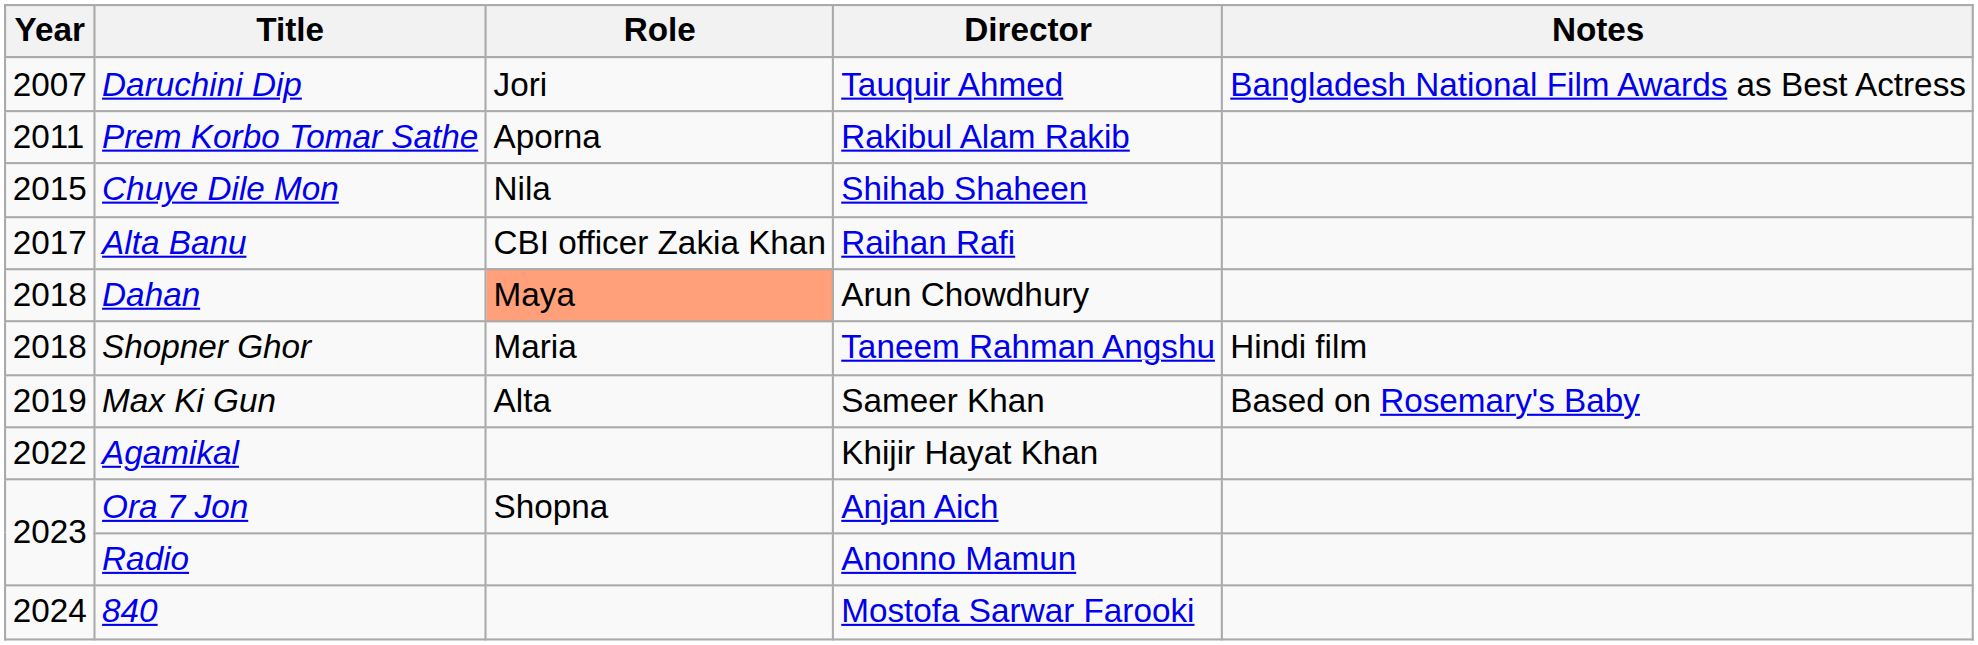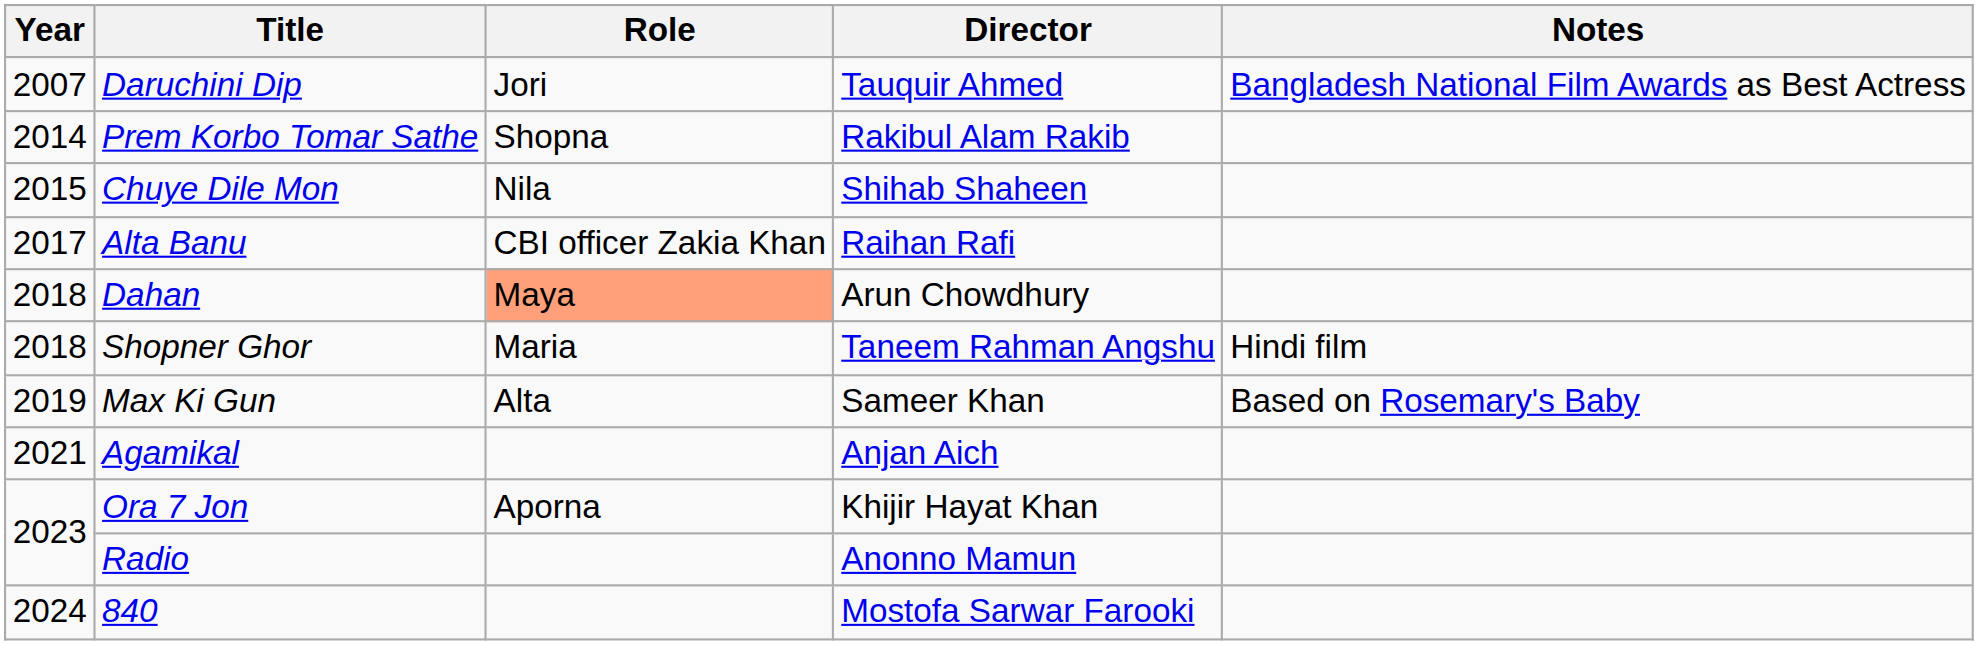Prem Korbo Tomar Sathe | Year: 2011 -> 2014
Prem Korbo Tomar Sathe | Role: Aporna -> Shopna
Agamikal | Year: 2022 -> 2021
Agamikal | Director: Khijir Hayat Khan -> Anjan Aich
Ora 7 Jon | Role: Shopna -> Aporna
Ora 7 Jon | Director: Anjan Aich -> Khijir Hayat Khan
